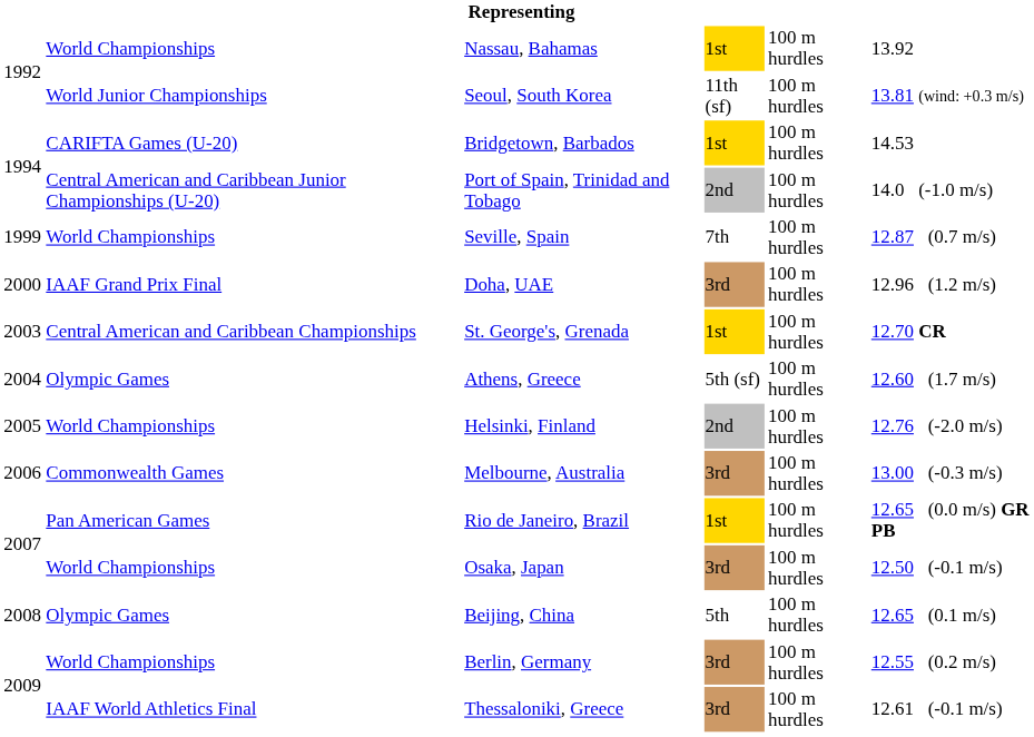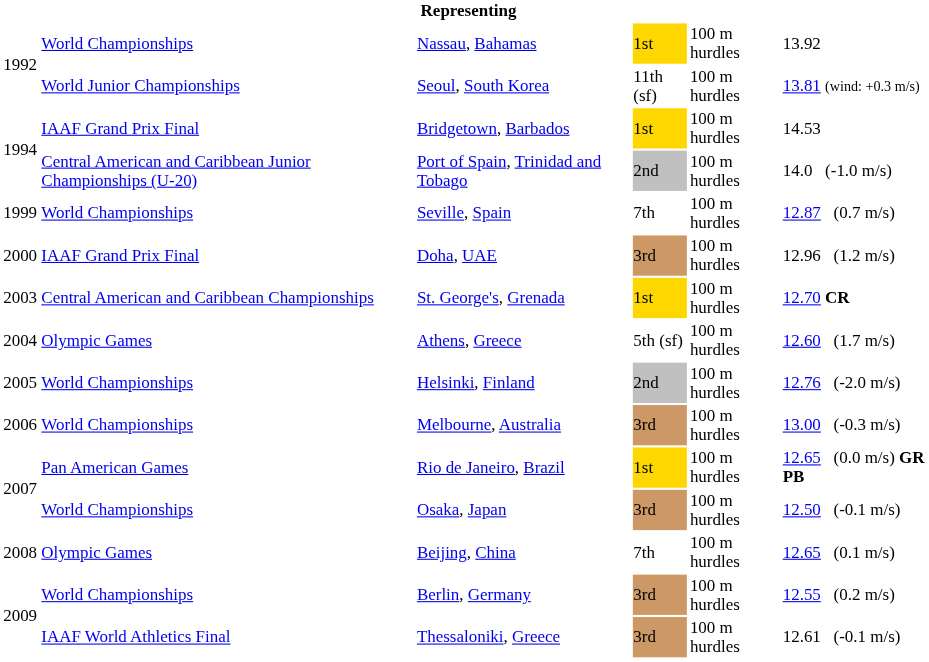Bridgetown, Barbados | column 2: CARIFTA Games (U-20) -> IAAF Grand Prix Final
Melbourne, Australia | column 2: Commonwealth Games -> World Championships
Beijing, China | column 4: 5th -> 7th
